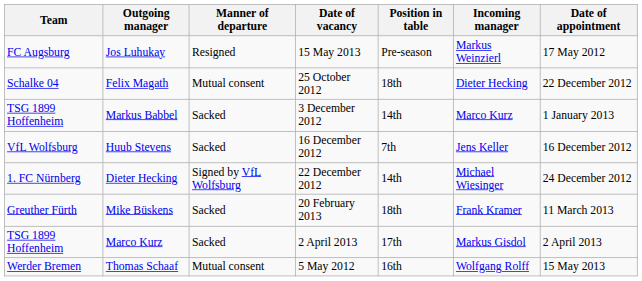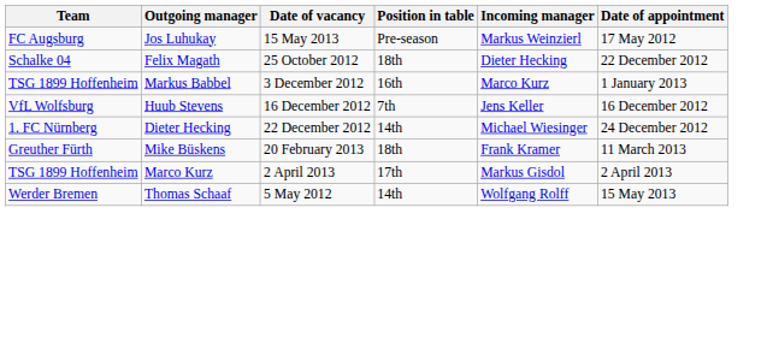- column: Manner of departure | Resigned | Mutual consent | Sacked | Sacked | Signed by VfL Wolfsburg | Sacked | Sacked | Mutual consent
Markus Babbel | Position in table: 14th -> 16th
Thomas Schaaf | Position in table: 16th -> 14th
